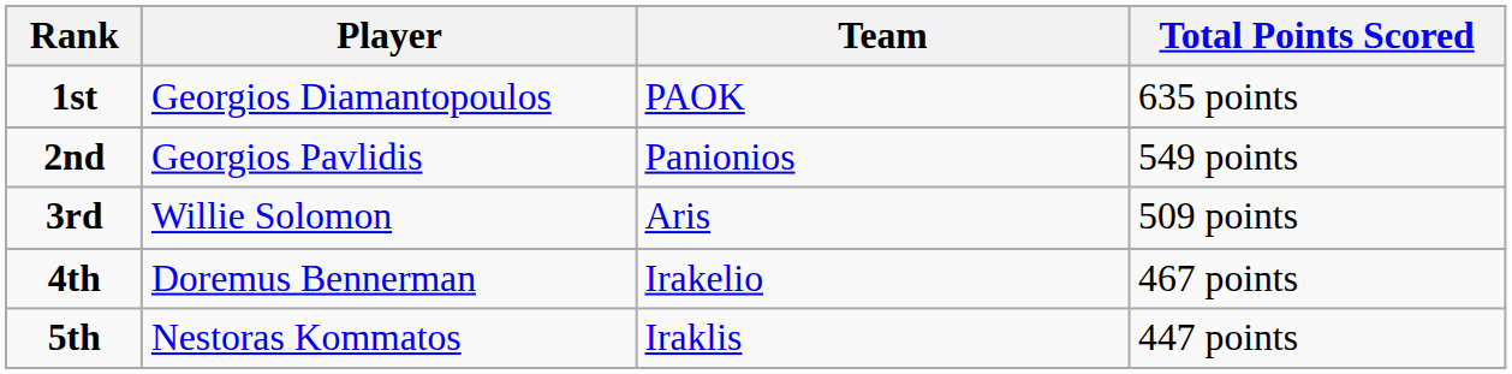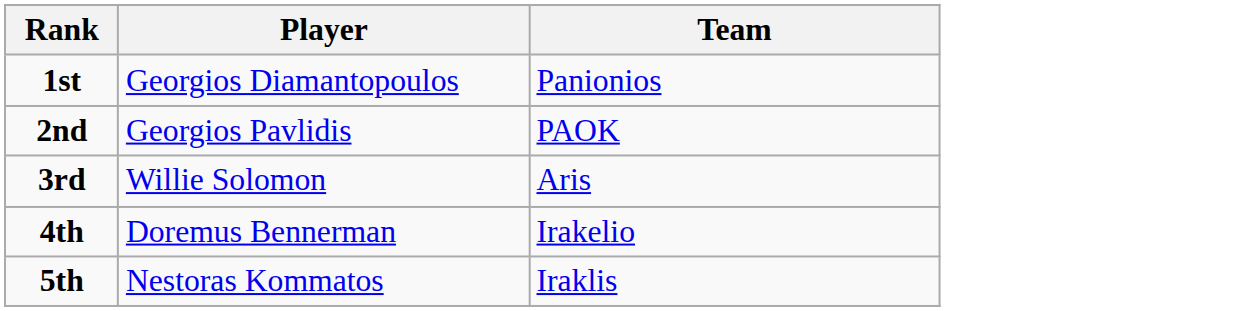- column: Total Points Scored | 635 points | 549 points | 509 points | 467 points | 447 points
1st | Team: PAOK -> Panionios
2nd | Team: Panionios -> PAOK
